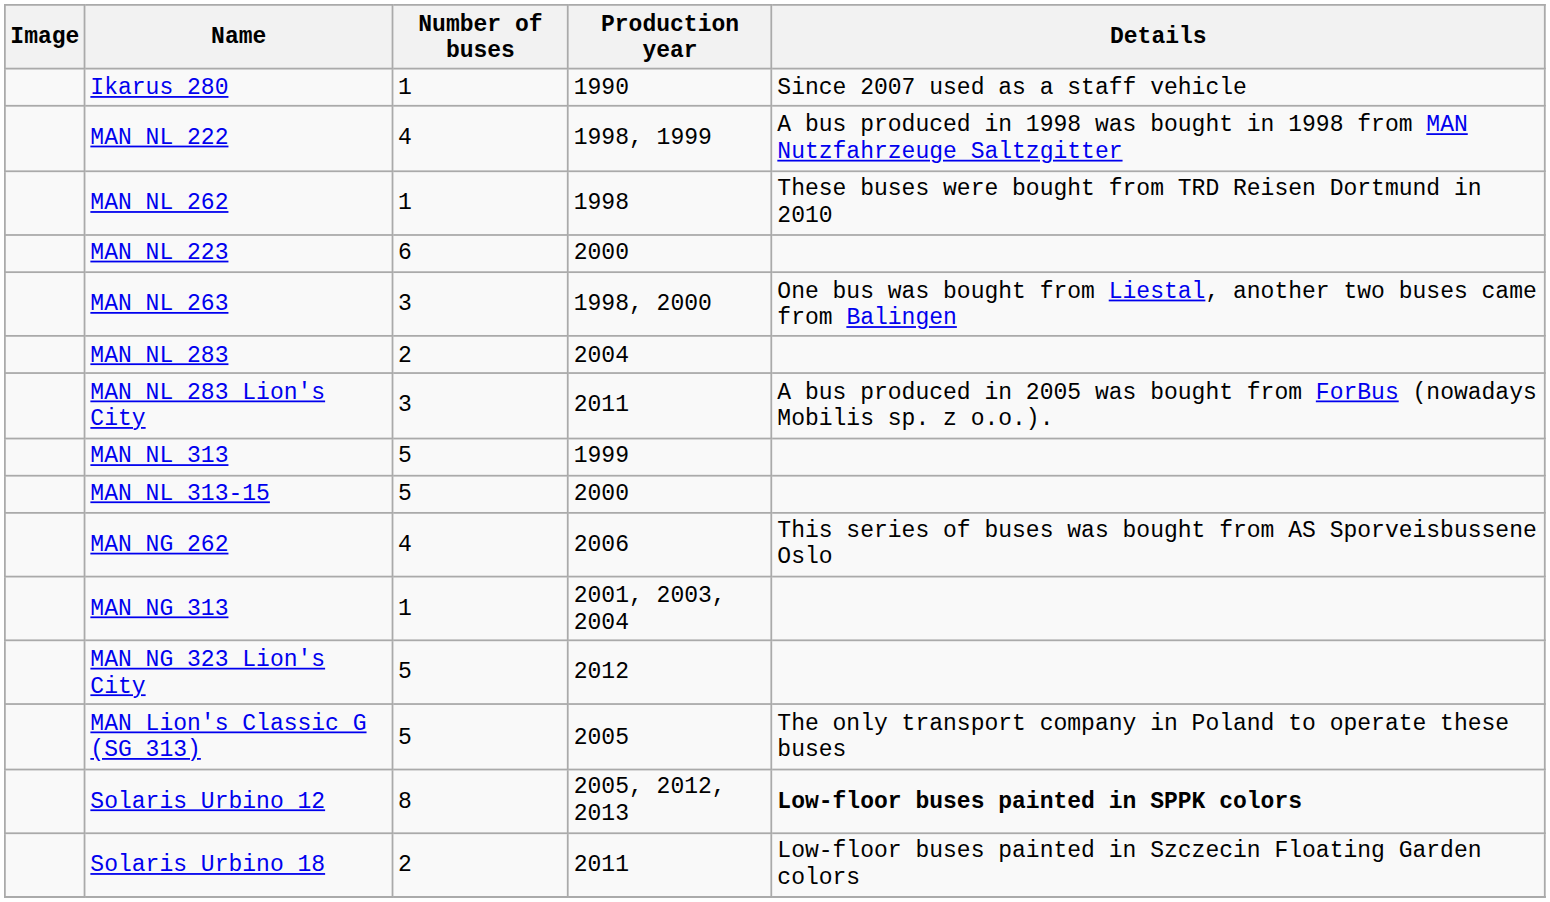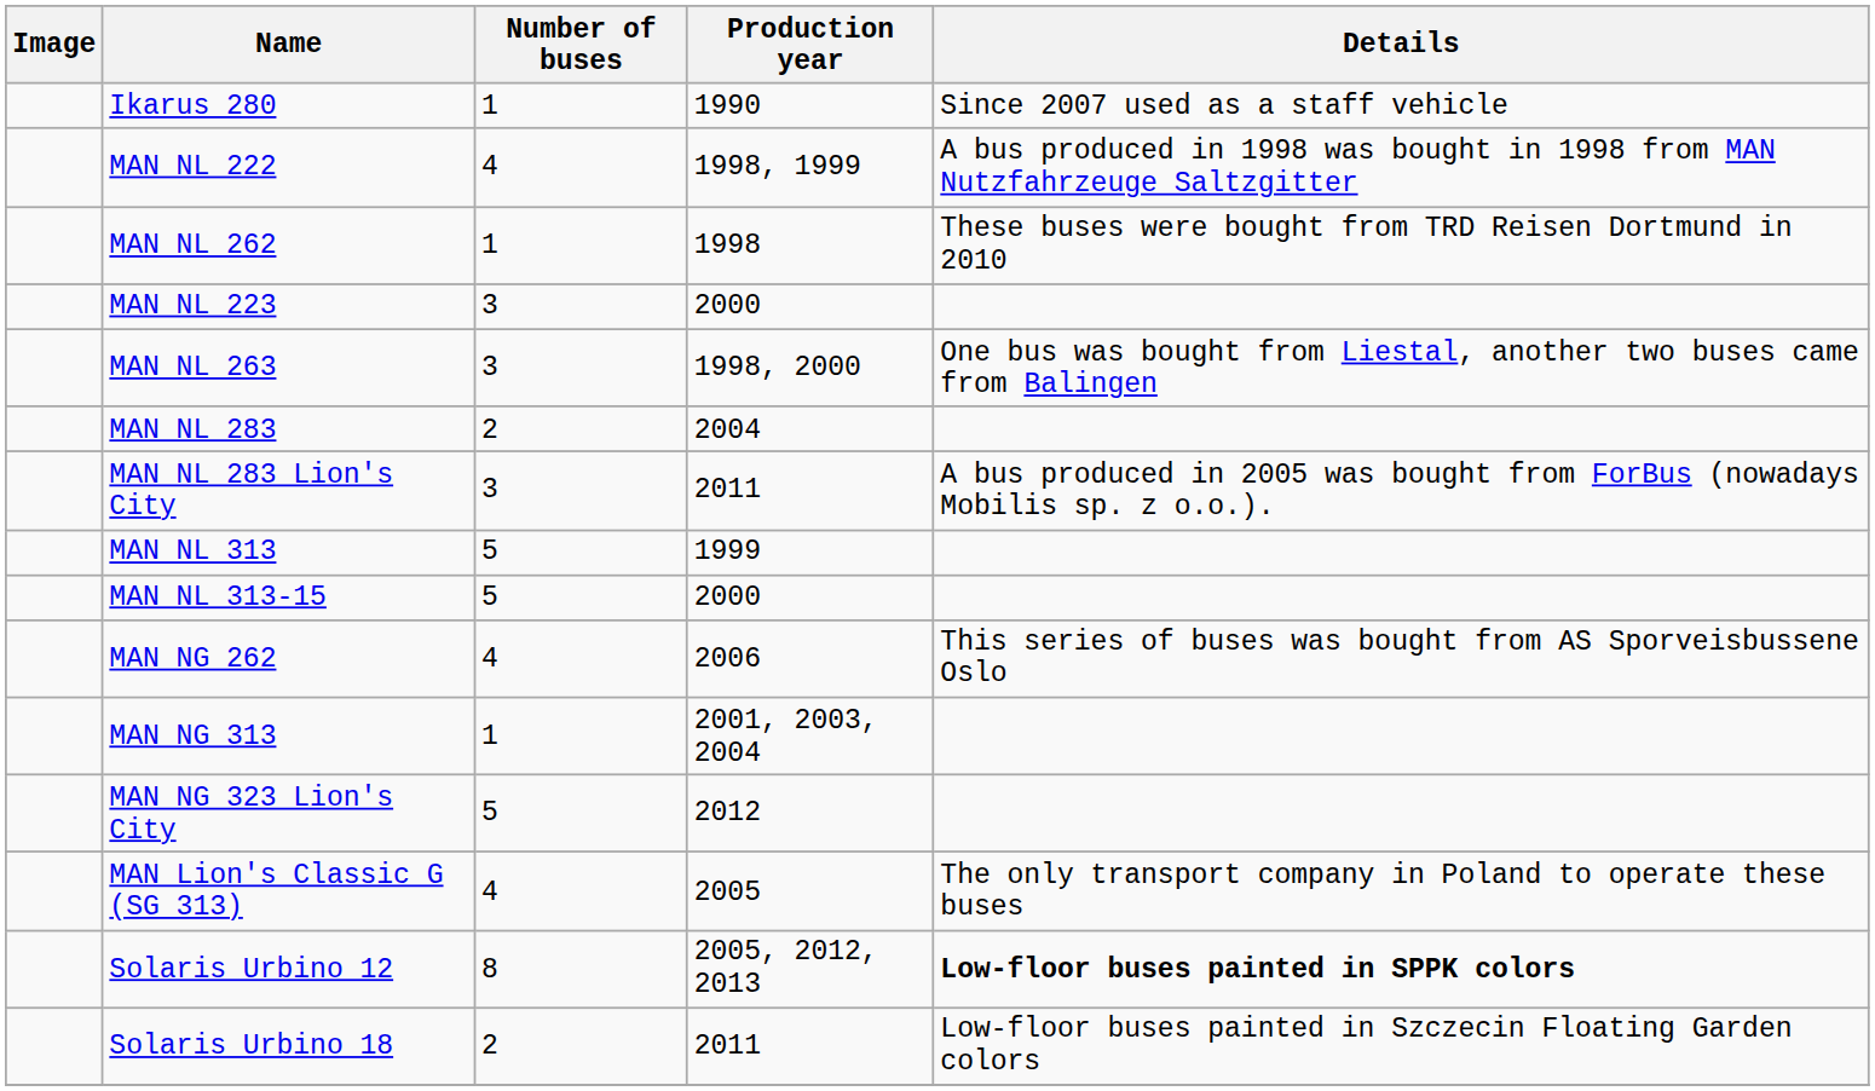MAN NL 223 | Number of buses: 6 -> 3
MAN Lion's Classic G (SG 313) | Number of buses: 5 -> 4
